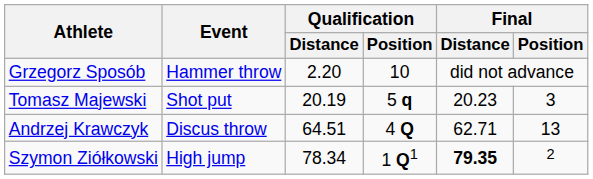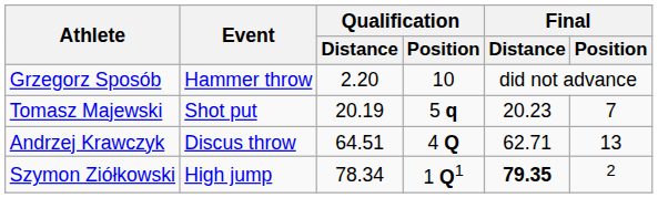Tomasz Majewski | Final / Position: 3 -> 7
